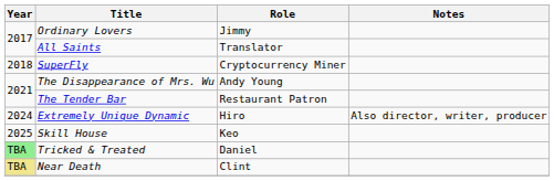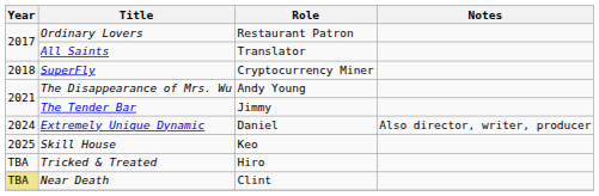Ordinary Lovers | Role: Jimmy -> Restaurant Patron
The Tender Bar | Role: Restaurant Patron -> Jimmy
Extremely Unique Dynamic | Role: Hiro -> Daniel
Tricked & Treated | Year: lightgreen background -> no background
Tricked & Treated | Role: Daniel -> Hiro
